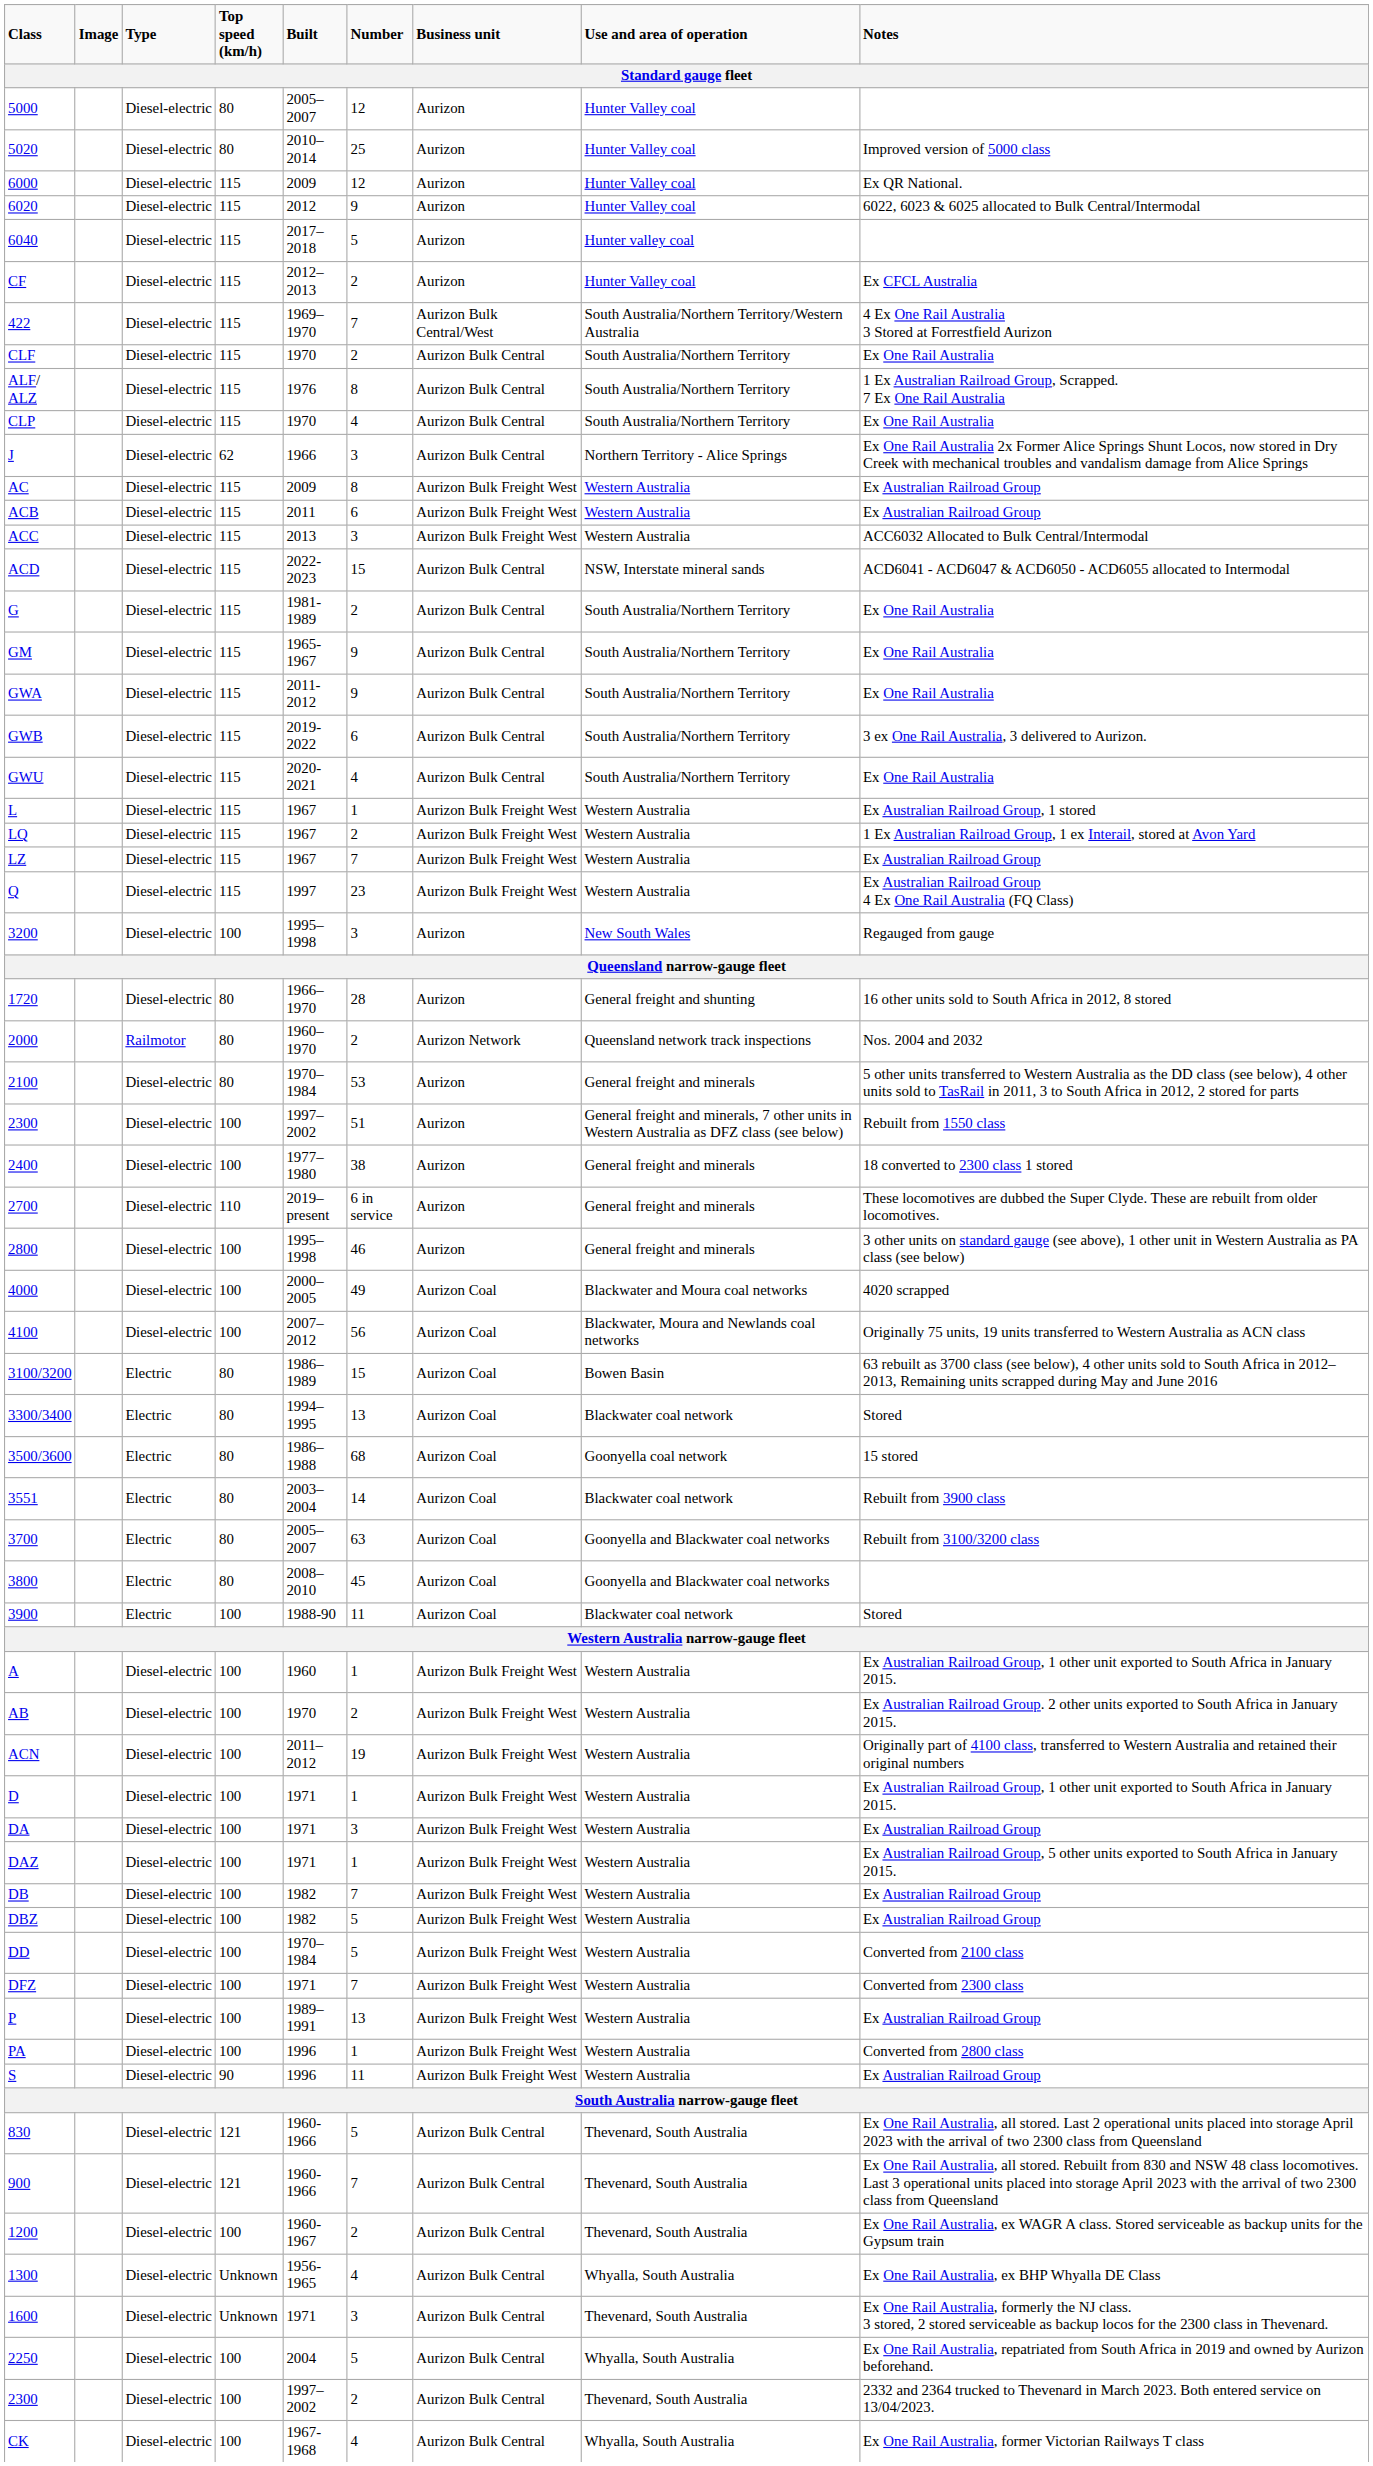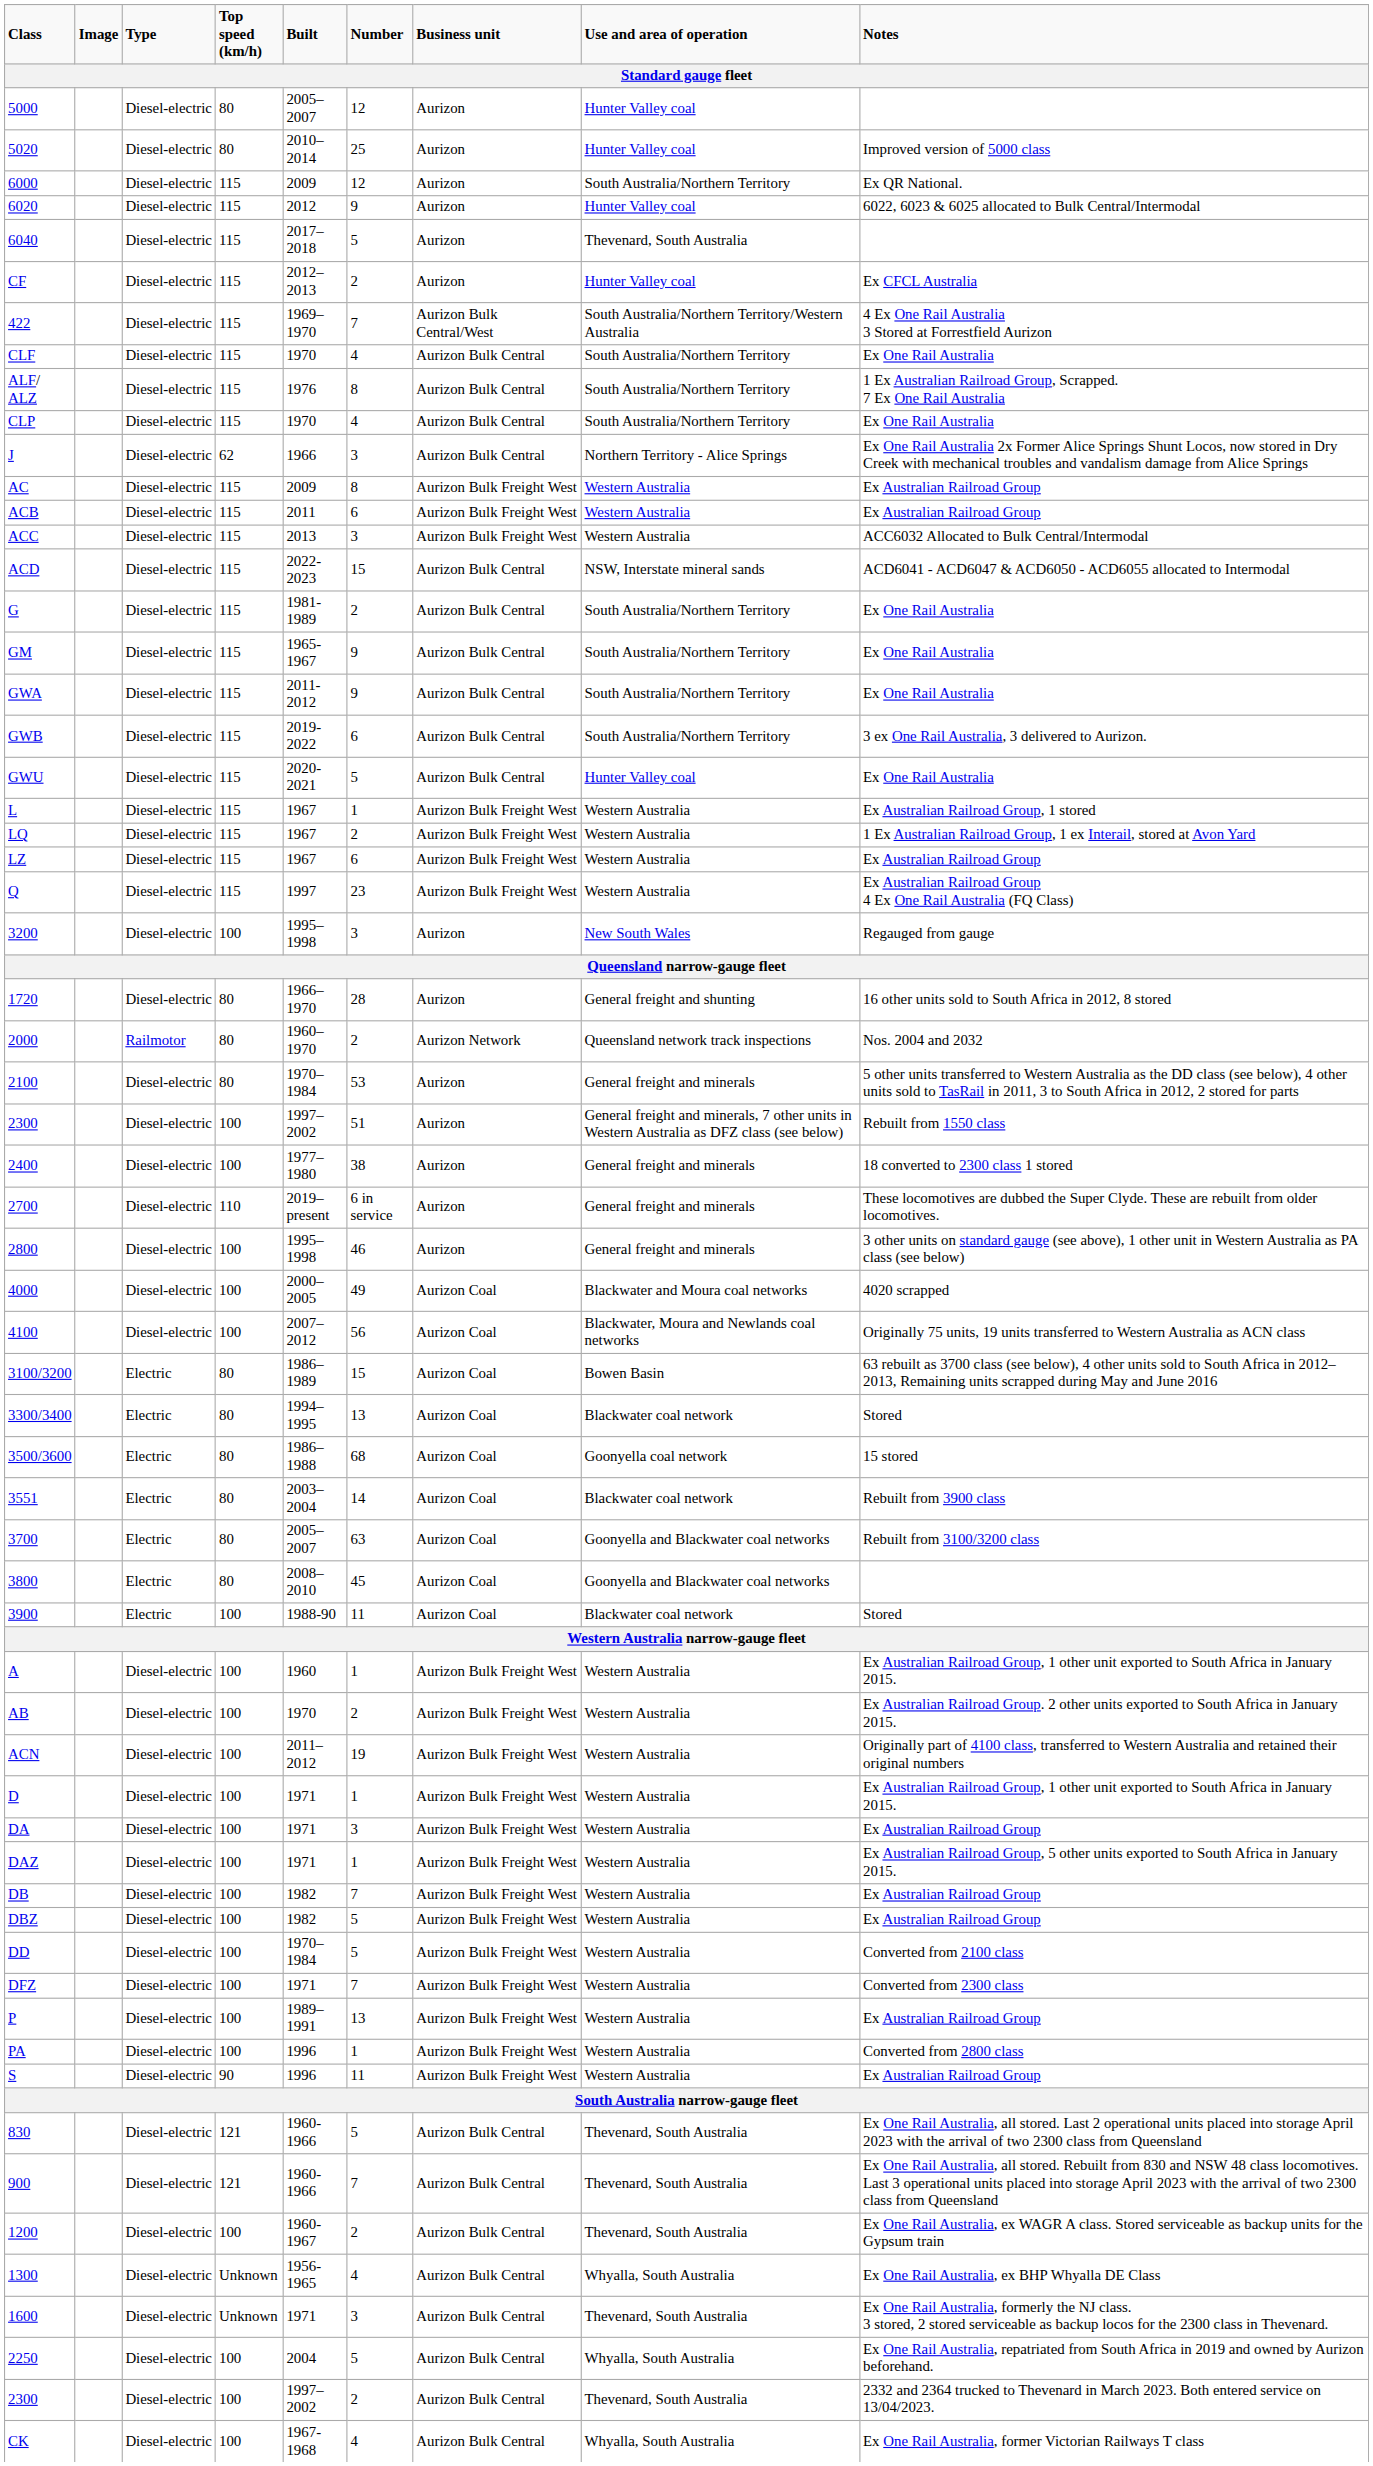6000 | Use and area of operation: Hunter Valley coal -> South Australia/Northern Territory
6040 | Use and area of operation: Hunter valley coal -> Thevenard, South Australia
CLF | Number: 2 -> 4
GWU | Number: 4 -> 5
GWU | Use and area of operation: South Australia/Northern Territory -> Hunter Valley coal
LZ | Number: 7 -> 6
